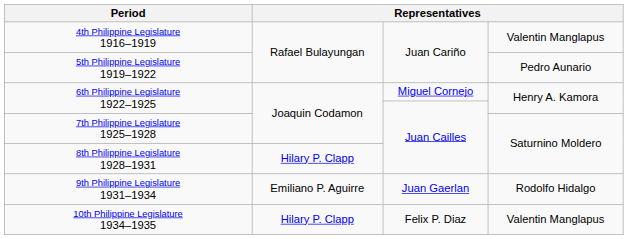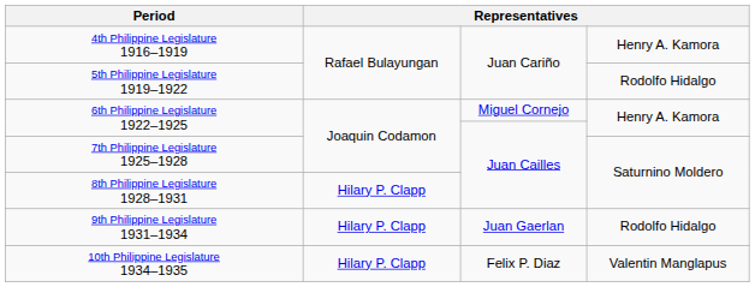4th Philippine Legislature 1916–1919 | column 4: Valentin Manglapus -> Henry A. Kamora
5th Philippine Legislature 1919–1922 | column 4: Pedro Aunario -> Rodolfo Hidalgo
9th Philippine Legislature 1931–1934 | column 2: Emiliano P. Aguirre -> Hilary P. Clapp
